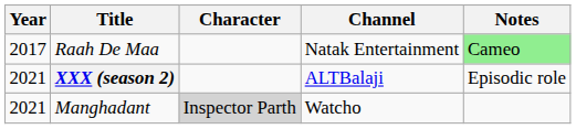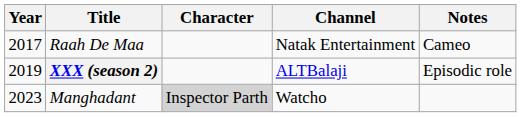Raah De Maa | Notes: lightgreen background -> no background
XXX (season 2) | Year: 2021 -> 2019
Manghadant | Year: 2021 -> 2023
